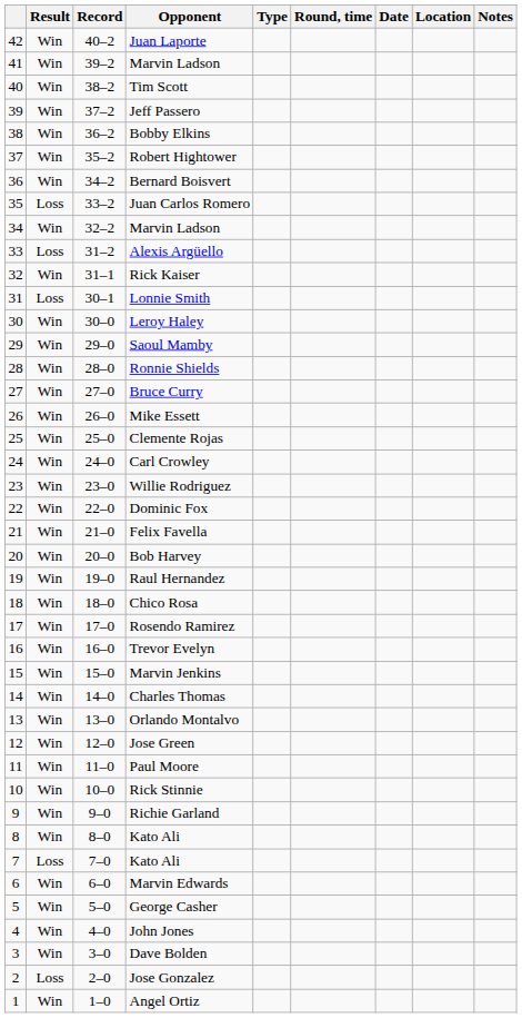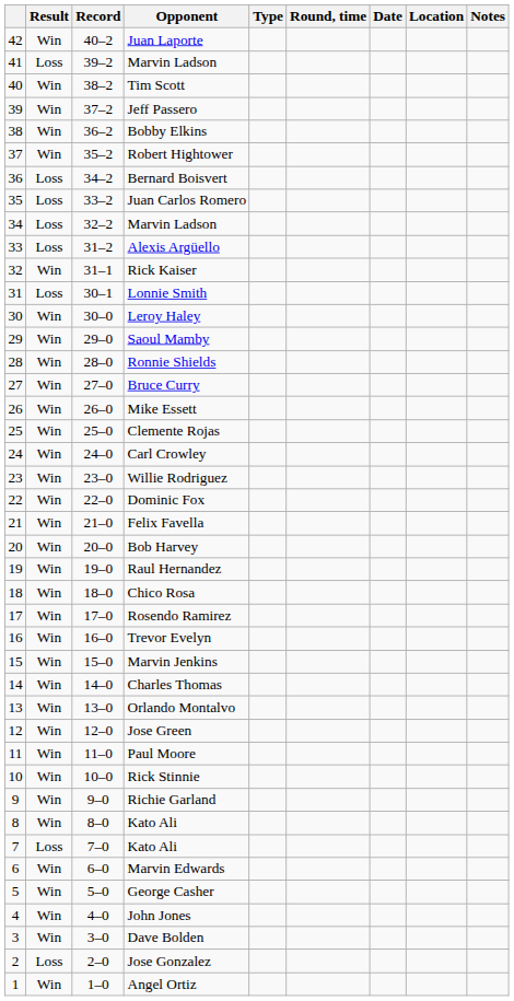41 / Marvin Ladson | Result: Win -> Loss
Bernard Boisvert | Result: Win -> Loss
34 / Marvin Ladson | Result: Win -> Loss
